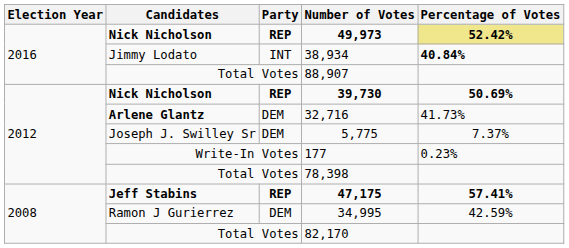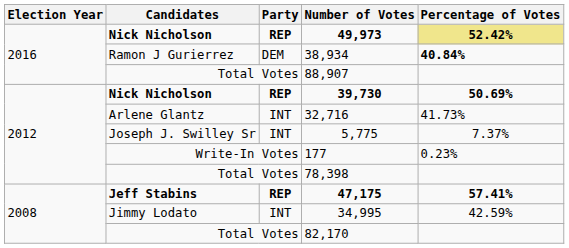38,934 | Candidates: Jimmy Lodato -> Ramon J Gurierrez
38,934 | Party: INT -> DEM
32,716 | Candidates: bold -> normal
32,716 | Party: DEM -> INT
5,775 | Party: DEM -> INT
34,995 | Candidates: Ramon J Gurierrez -> Jimmy Lodato
34,995 | Party: DEM -> INT
